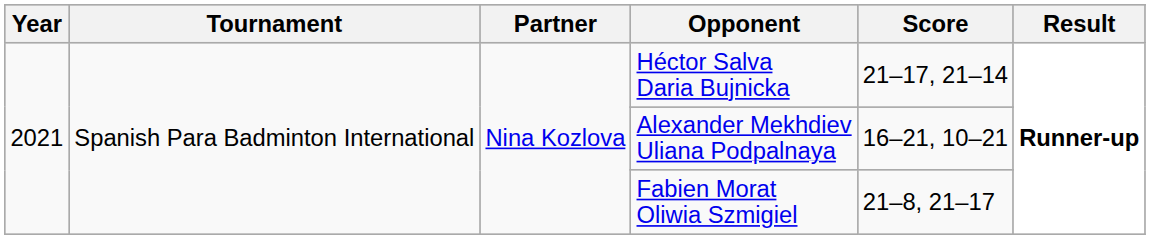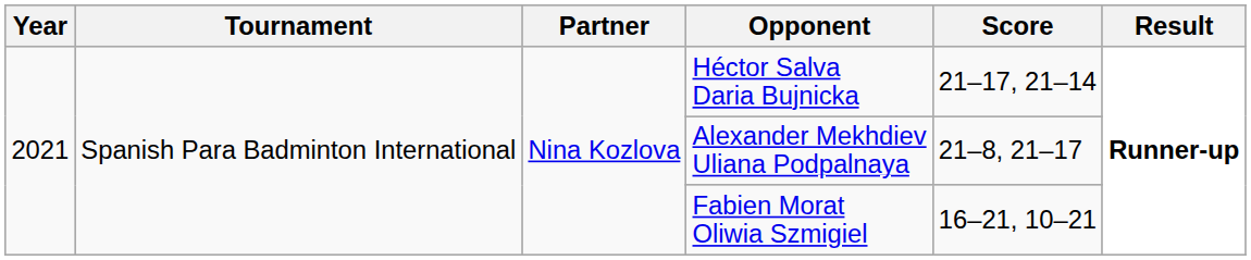Alexander Mekhdiev Uliana Podpalnaya | Score: 16–21, 10–21 -> 21–8, 21–17
Fabien Morat Oliwia Szmigiel | Score: 21–8, 21–17 -> 16–21, 10–21
